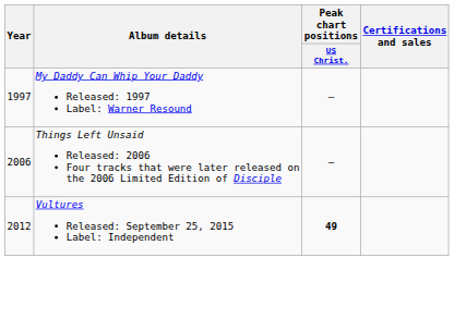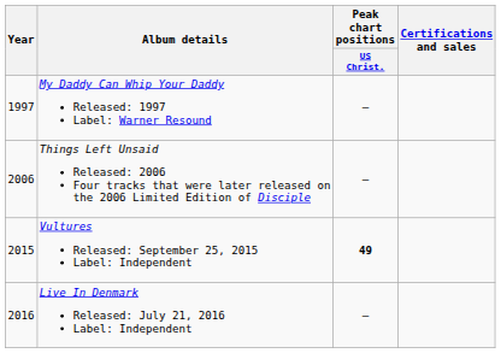Vultures Released: September 25, 2015 Label: Independent | Year: 2012 -> 2015
+ row: 2016 | Live In Denmark Released: July 21, 2016 Label: Independent | —
